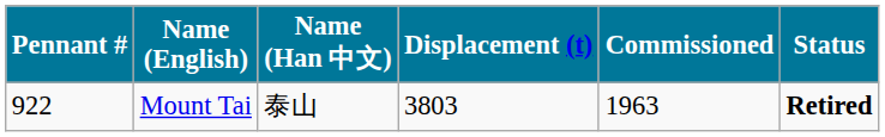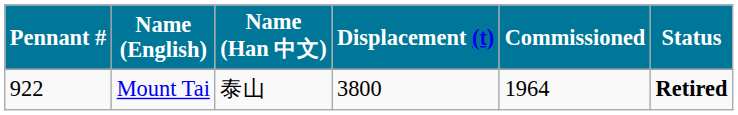Mount Tai | Displacement (t): 3803 -> 3800
Mount Tai | Commissioned: 1963 -> 1964
